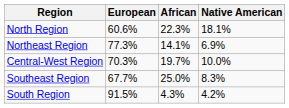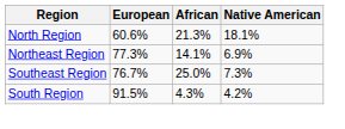North Region | African: 22.3% -> 21.3%
- row: Central-West Region | 70.3% | 19.7% | 10.0%
Southeast Region | European: 67.7% -> 76.7%
Southeast Region | Native American: 8.3% -> 7.3%
